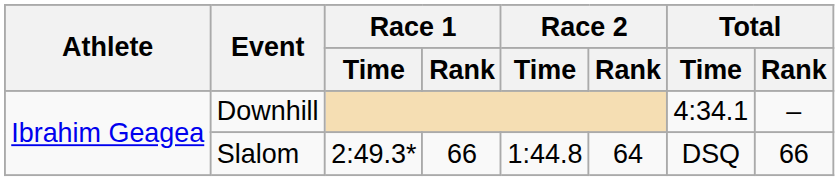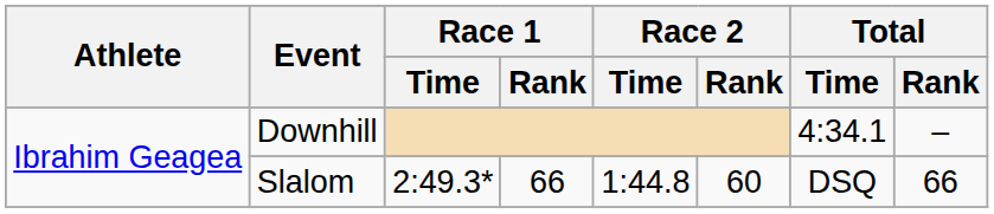Slalom | Race 2 / Rank: 64 -> 60
